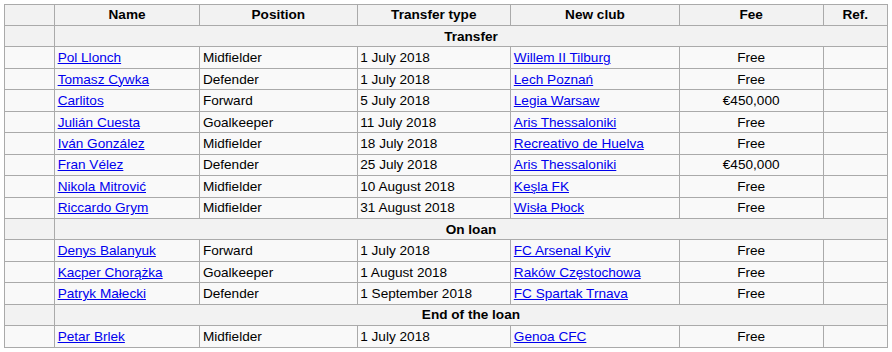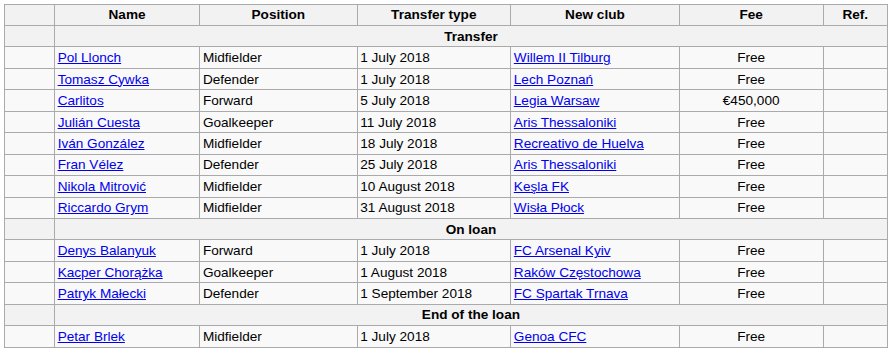Fran Vélez | Fee / Transfer: €450,000 -> Free
